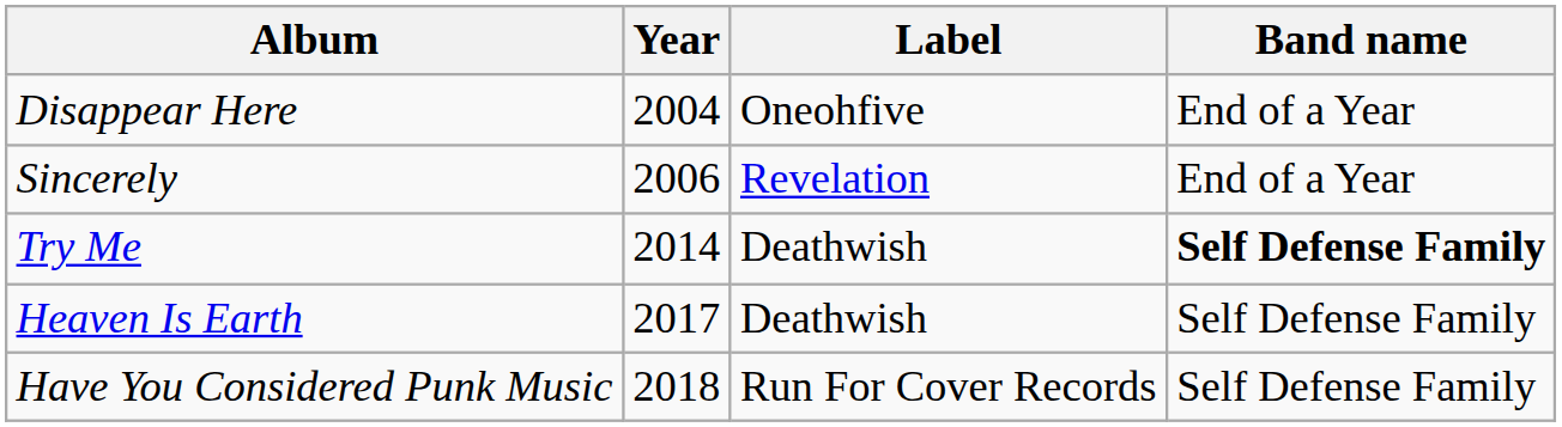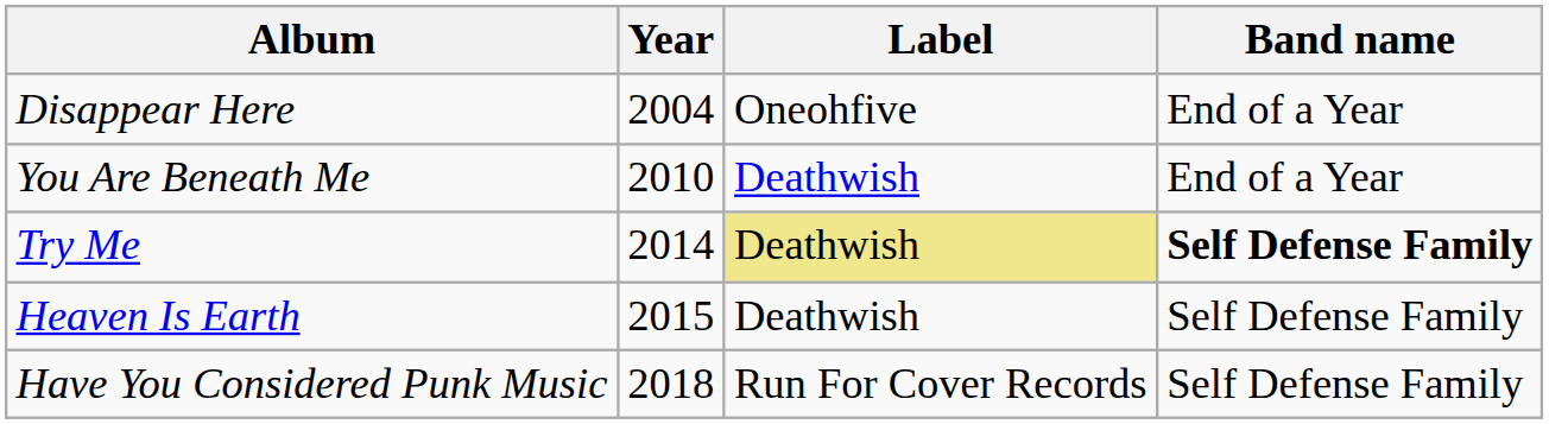- row: Sincerely | 2006 | Revelation | End of a Year
+ row: You Are Beneath Me | 2010 | Deathwish | End of a Year
Try Me | Label: no background -> khaki background
Heaven Is Earth | Year: 2017 -> 2015
